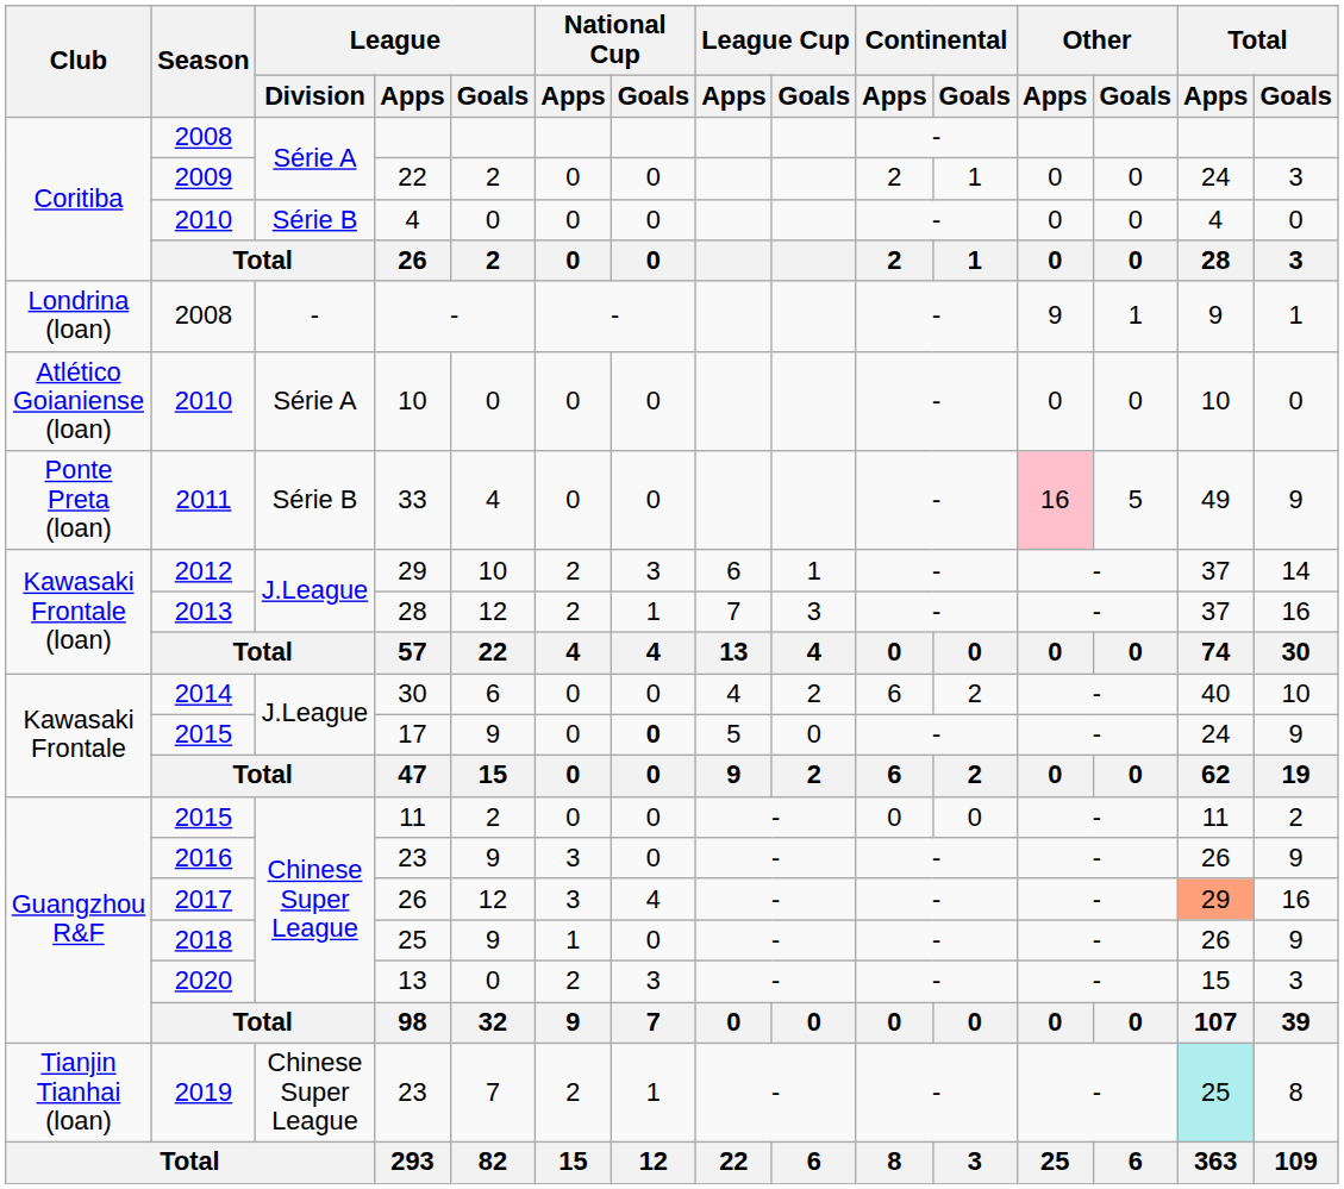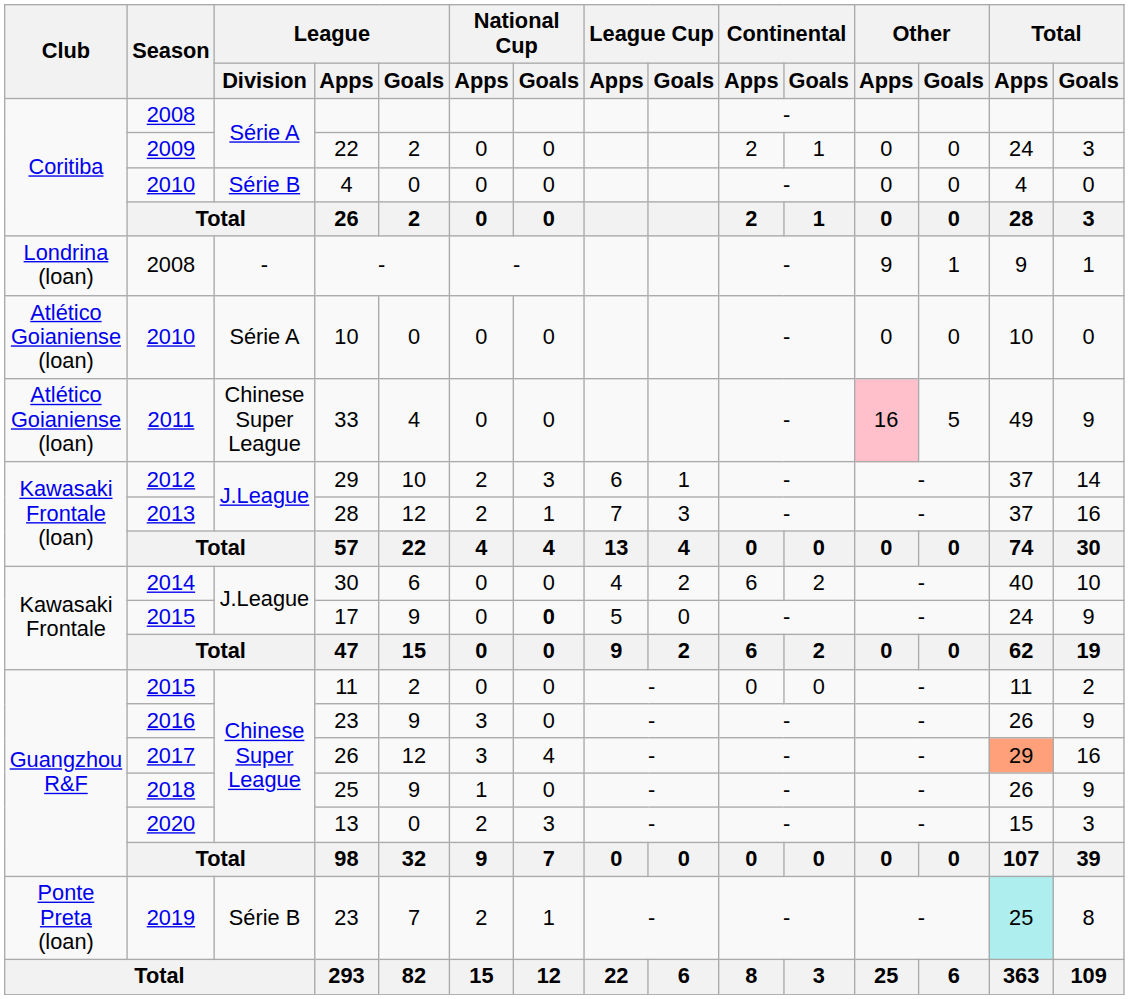33 | Club: Ponte Preta (loan) -> Atlético Goianiense (loan)
33 | League / Division: Série B -> Chinese Super League
2019 / 23 | Club: Tianjin Tianhai (loan) -> Ponte Preta (loan)
2019 / 23 | League / Division: Chinese Super League -> Série B
